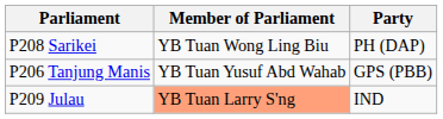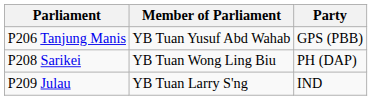rows swapped: P206 Tanjung Manis <-> P208 Sarikei
P209 Julau | Member of Parliament: lightsalmon background -> no background
